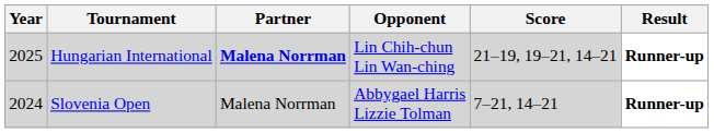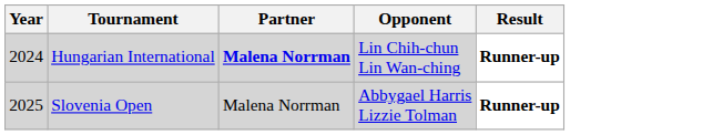- column: Score | 21–19, 19–21, 14–21 | 7–21, 14–21
Hungarian International | Year: 2025 -> 2024
Slovenia Open | Year: 2024 -> 2025
